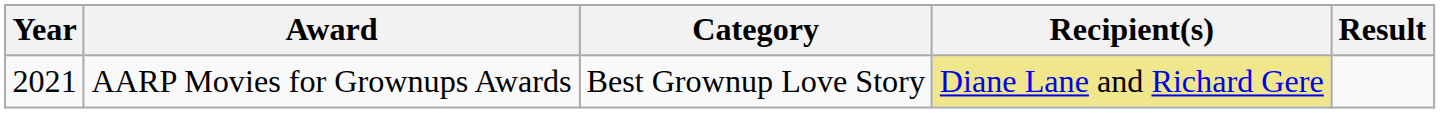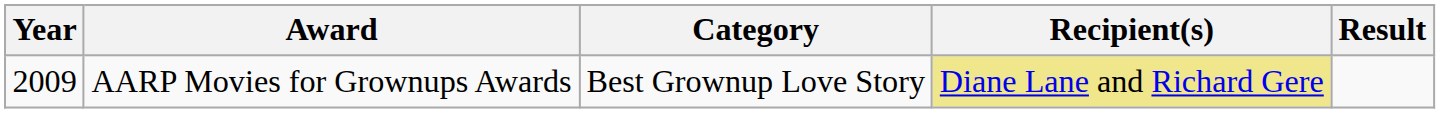AARP Movies for Grownups Awards | Year: 2021 -> 2009
